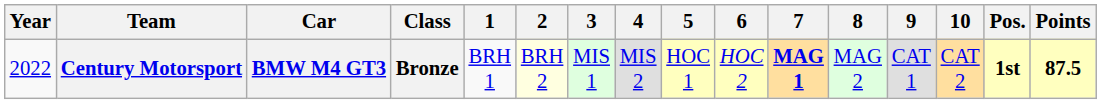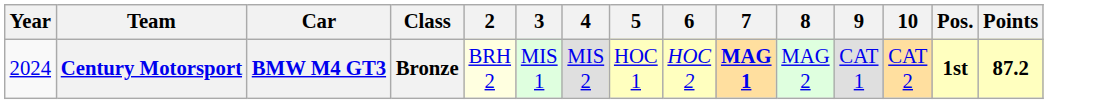- column: 1 | BRH 1
Century Motorsport | Year: 2022 -> 2024
Century Motorsport | Points: 87.5 -> 87.2
